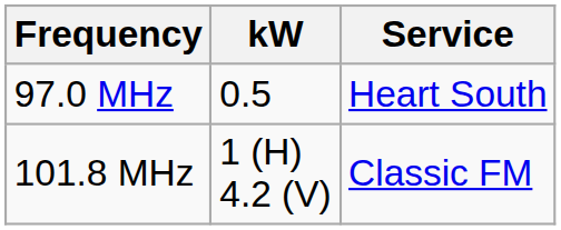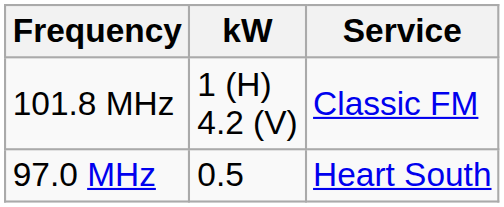rows swapped: 97.0 MHz <-> 101.8 MHz
